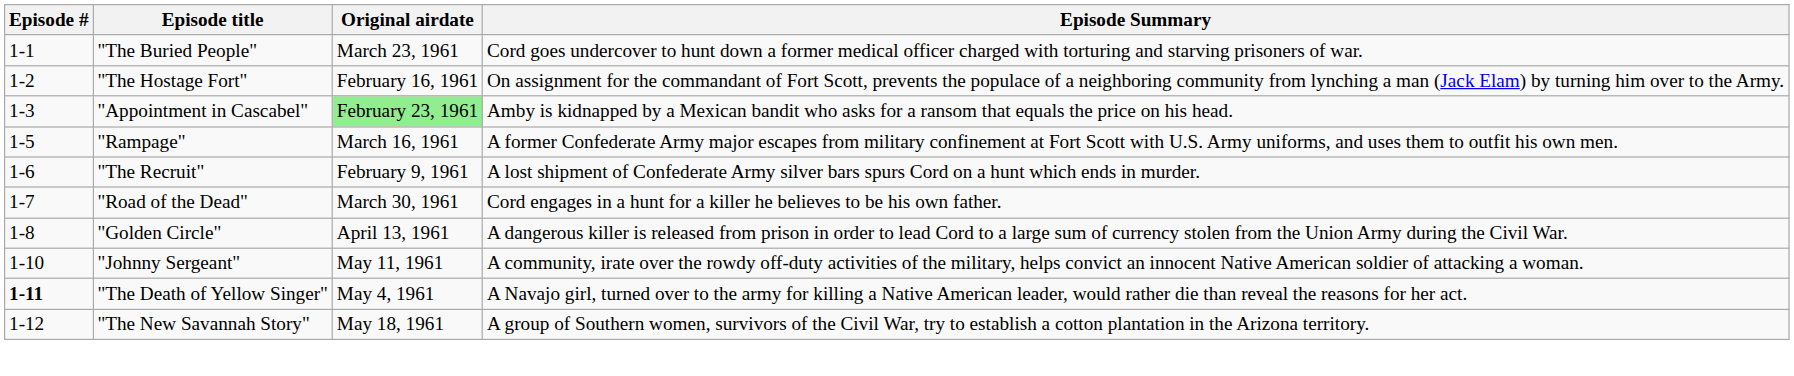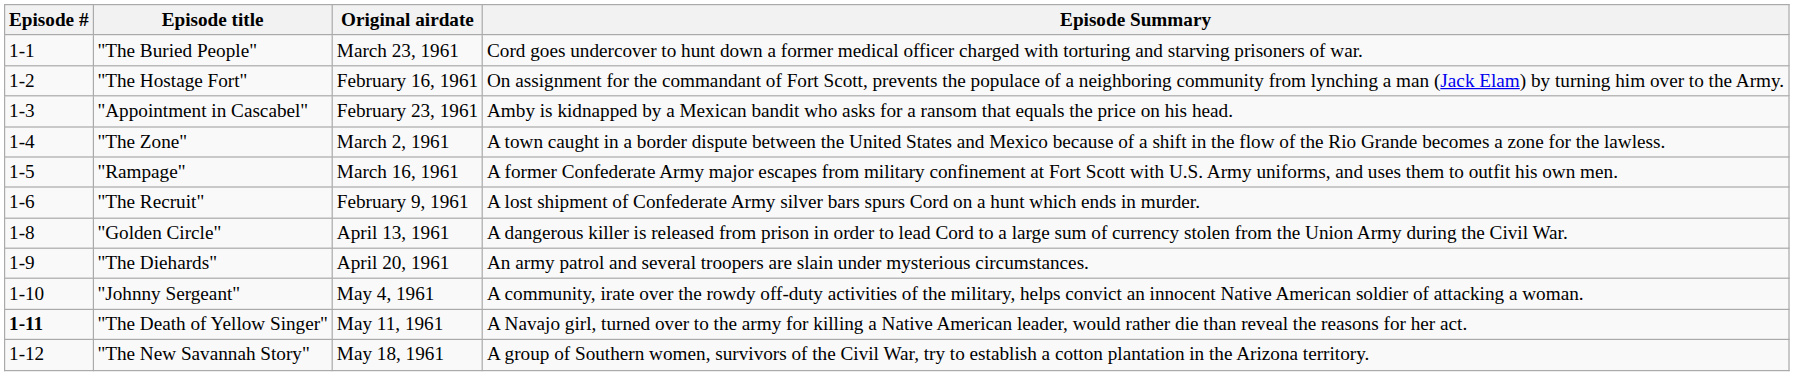"Appointment in Cascabel" | Original airdate: lightgreen background -> no background
+ row: 1-4 | "The Zone" | March 2, 1961 | A town caught in a border dispute between the United States and Mexico because of a shift in the flow of the Rio Grande becomes a zone for the lawless.
- row: 1-7 | "Road of the Dead" | March 30, 1961 | Cord engages in a hunt for a killer he believes to be his own father.
+ row: 1-9 | "The Diehards" | April 20, 1961 | An army patrol and several troopers are slain under mysterious circumstances.
"Johnny Sergeant" | Original airdate: May 11, 1961 -> May 4, 1961
"The Death of Yellow Singer" | Original airdate: May 4, 1961 -> May 11, 1961
